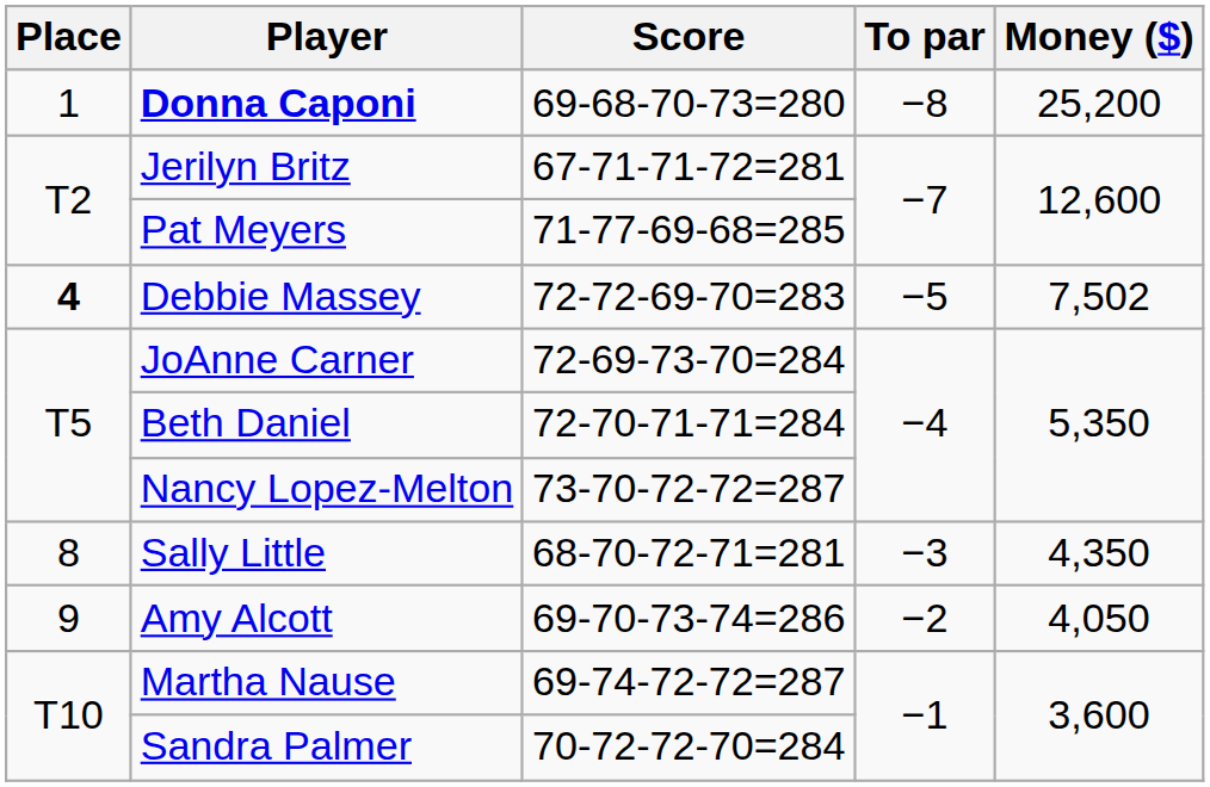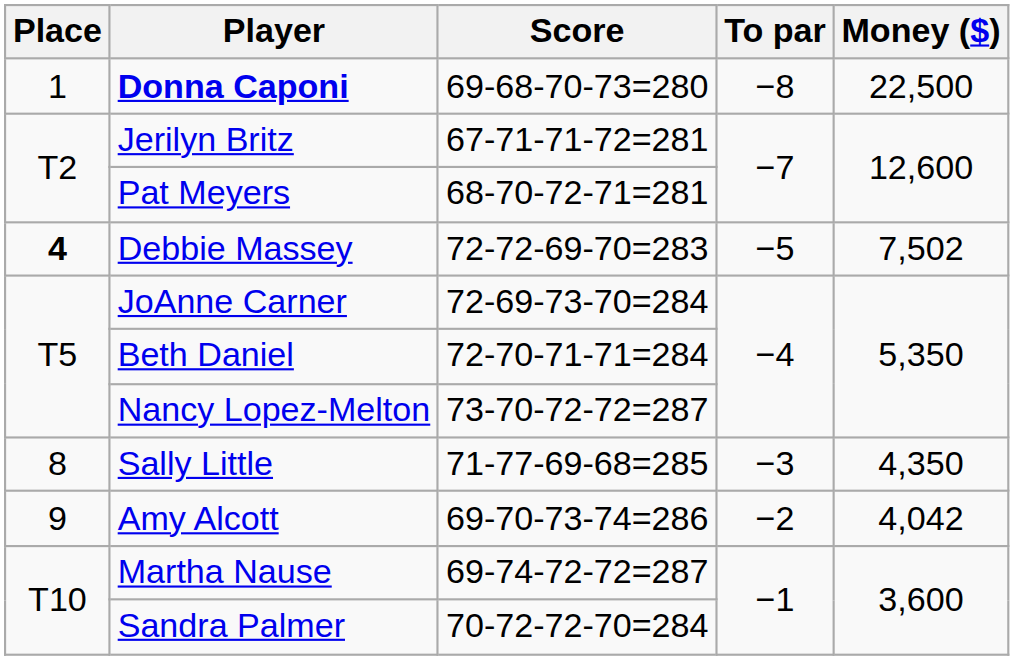Donna Caponi | Money ($): 25,200 -> 22,500
Pat Meyers | Score: 71-77-69-68=285 -> 68-70-72-71=281
Sally Little | Score: 68-70-72-71=281 -> 71-77-69-68=285
Amy Alcott | Money ($): 4,050 -> 4,042
